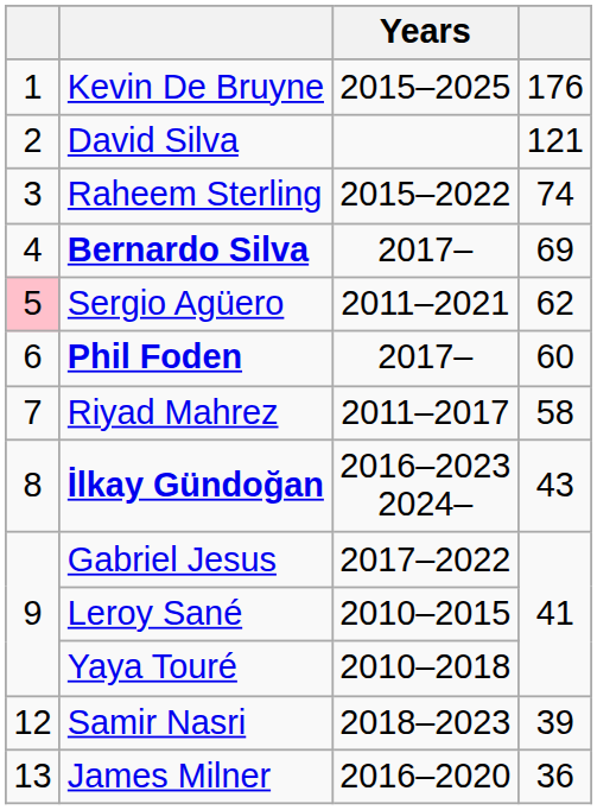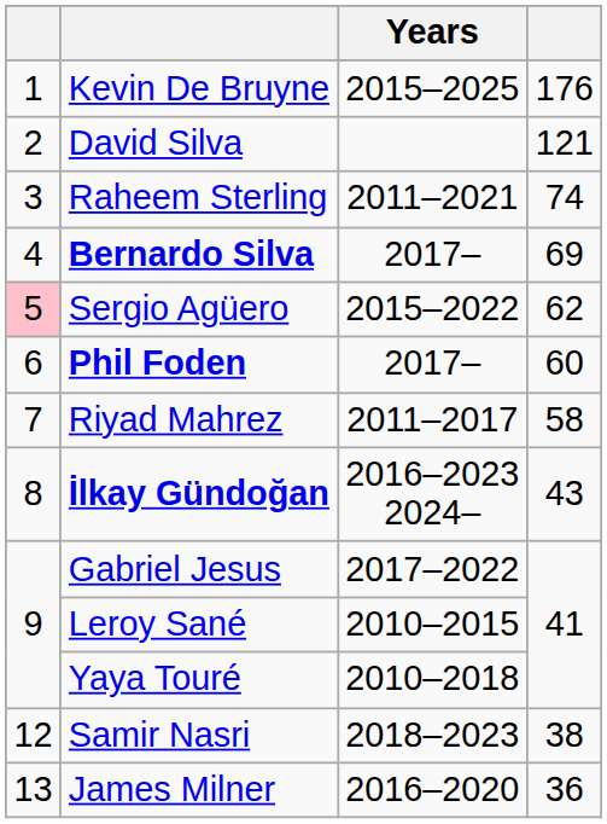Raheem Sterling | Years: 2015–2022 -> 2011–2021
Sergio Agüero | Years: 2011–2021 -> 2015–2022
Samir Nasri | column 4: 39 -> 38
